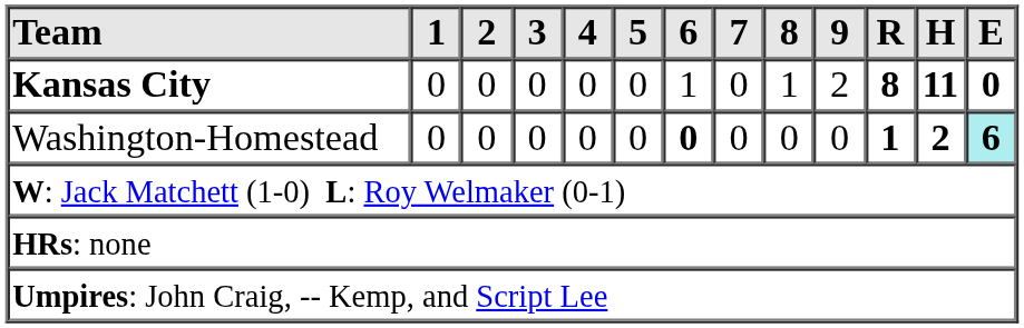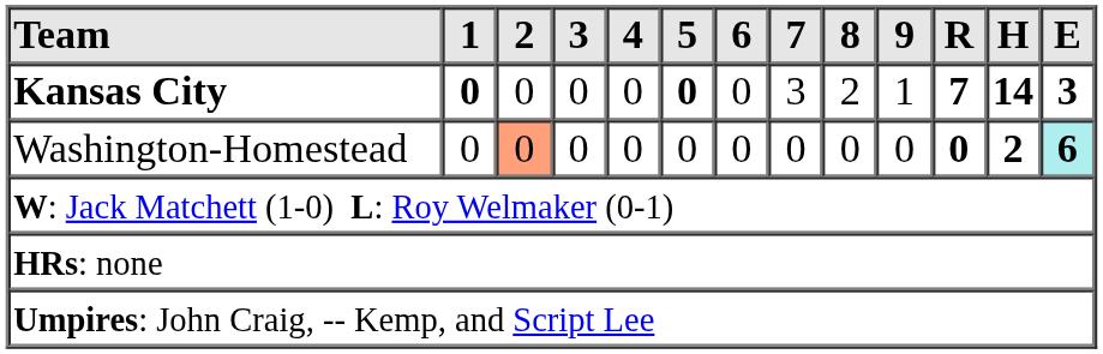Kansas City | 1: normal -> bold
Kansas City | 5: normal -> bold
Kansas City | 6: 1 -> 0
Kansas City | 7: 0 -> 3
Kansas City | 8: 1 -> 2
Kansas City | 9: 2 -> 1
Kansas City | R: 8 -> 7
Kansas City | H: 11 -> 14
Kansas City | E: 0 -> 3
Washington-Homestead | 2: no background -> lightsalmon background
Washington-Homestead | 6: bold -> normal
Washington-Homestead | R: 1 -> 0
